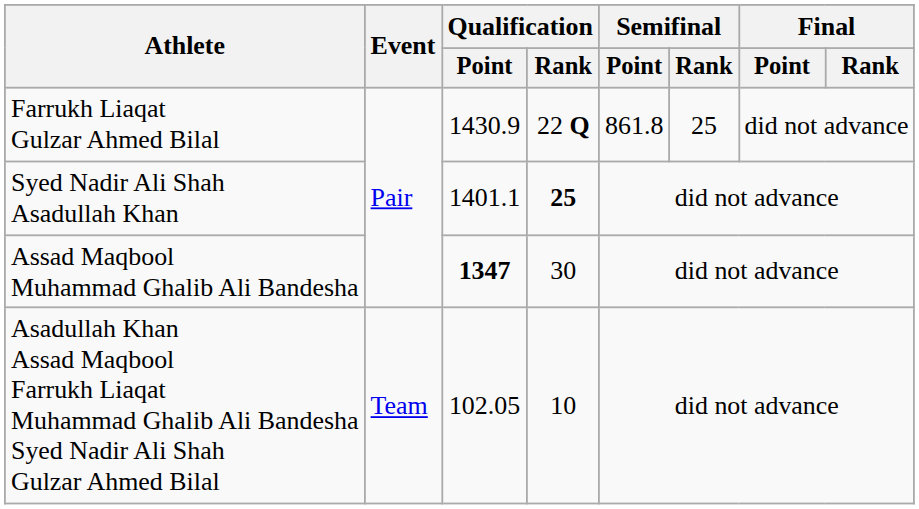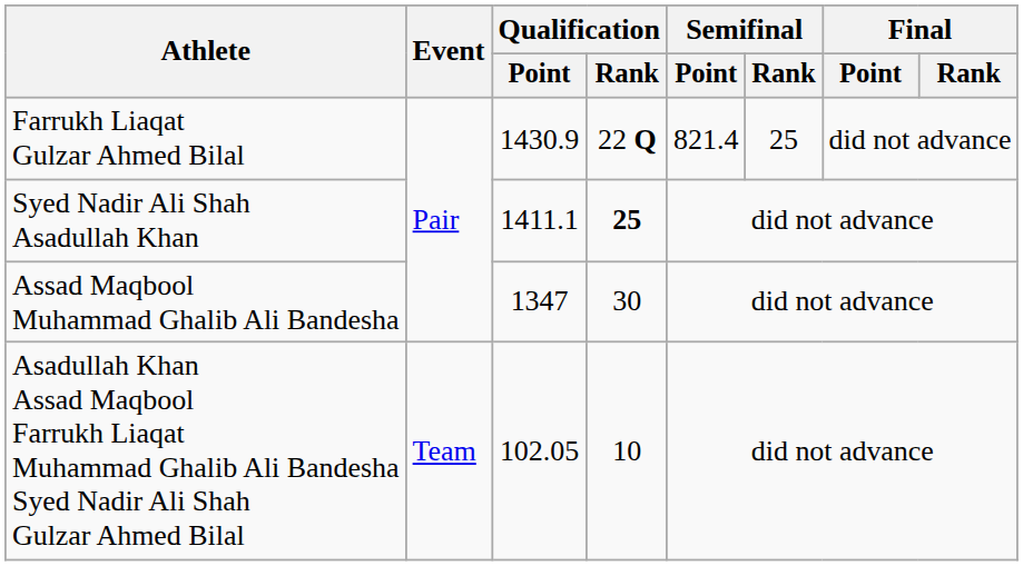Farrukh Liaqat Gulzar Ahmed Bilal | Semifinal / Point: 861.8 -> 821.4
Syed Nadir Ali Shah Asadullah Khan | Qualification / Point: 1401.1 -> 1411.1
Assad Maqbool Muhammad Ghalib Ali Bandesha | Qualification / Point: bold -> normal
